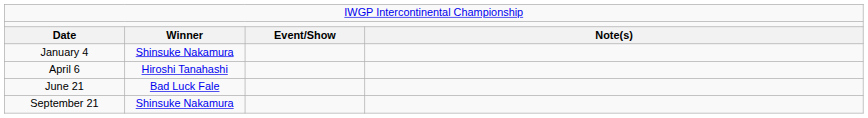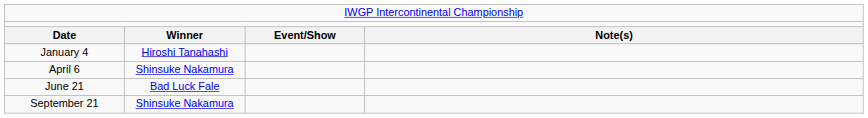January 4 | column 2: Shinsuke Nakamura -> Hiroshi Tanahashi
April 6 | column 2: Hiroshi Tanahashi -> Shinsuke Nakamura
